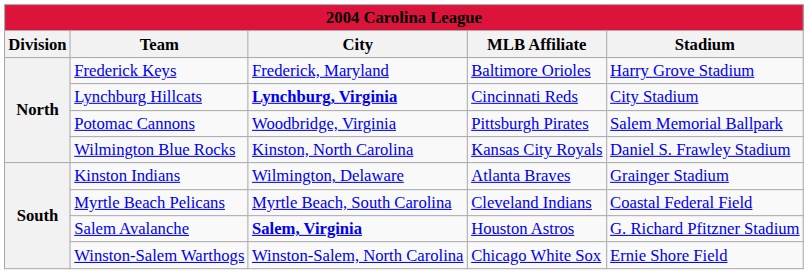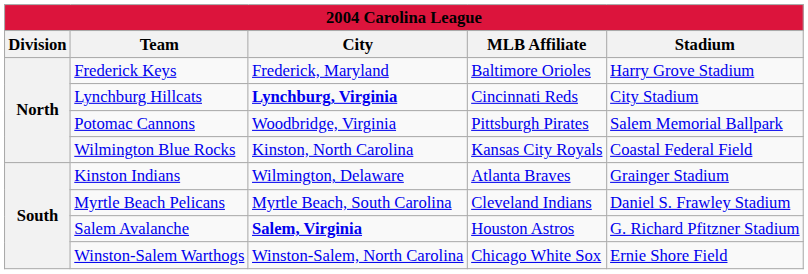Wilmington Blue Rocks | Stadium: Daniel S. Frawley Stadium -> Coastal Federal Field
Myrtle Beach Pelicans | Stadium: Coastal Federal Field -> Daniel S. Frawley Stadium
